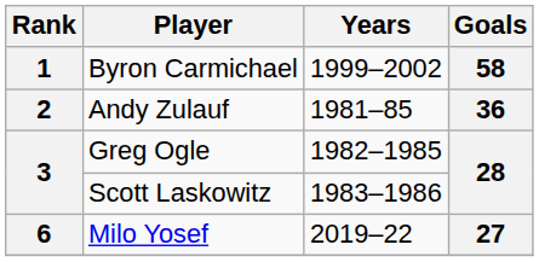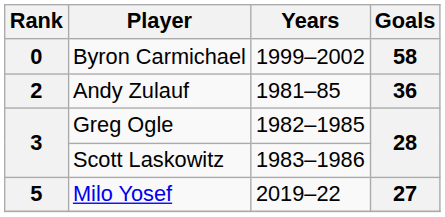Byron Carmichael | Rank: 1 -> 0
Milo Yosef | Rank: 6 -> 5
